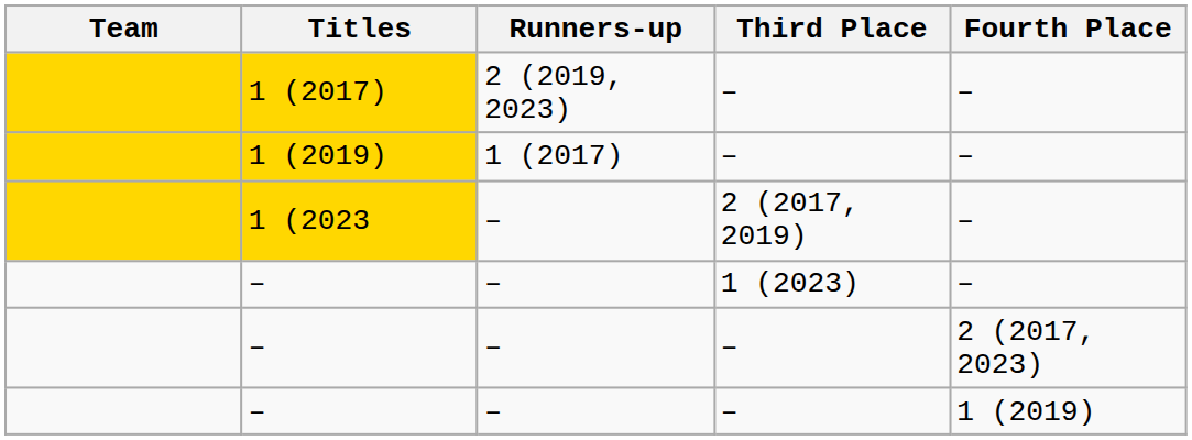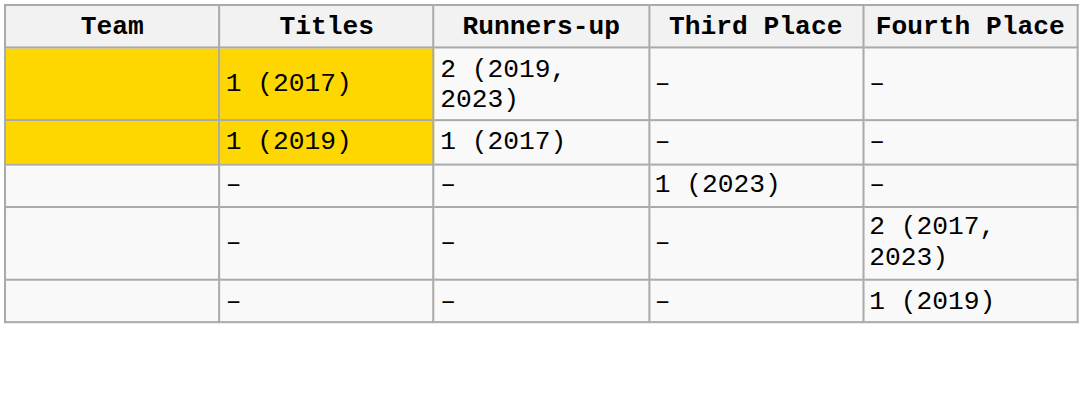- row: 1 (2023 | – | 2 (2017, 2019) | –
